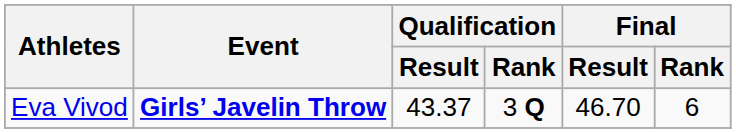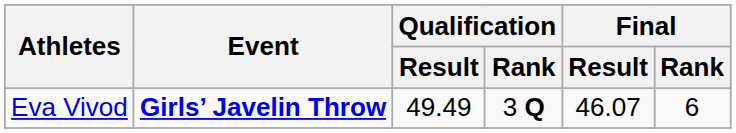Eva Vivod | Qualification / Result: 43.37 -> 49.49
Eva Vivod | Final / Result: 46.70 -> 46.07
